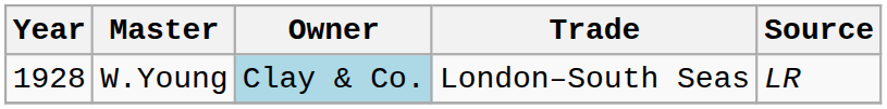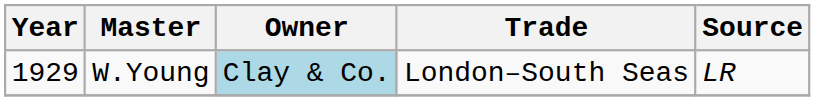W.Young | Year: 1928 -> 1929
